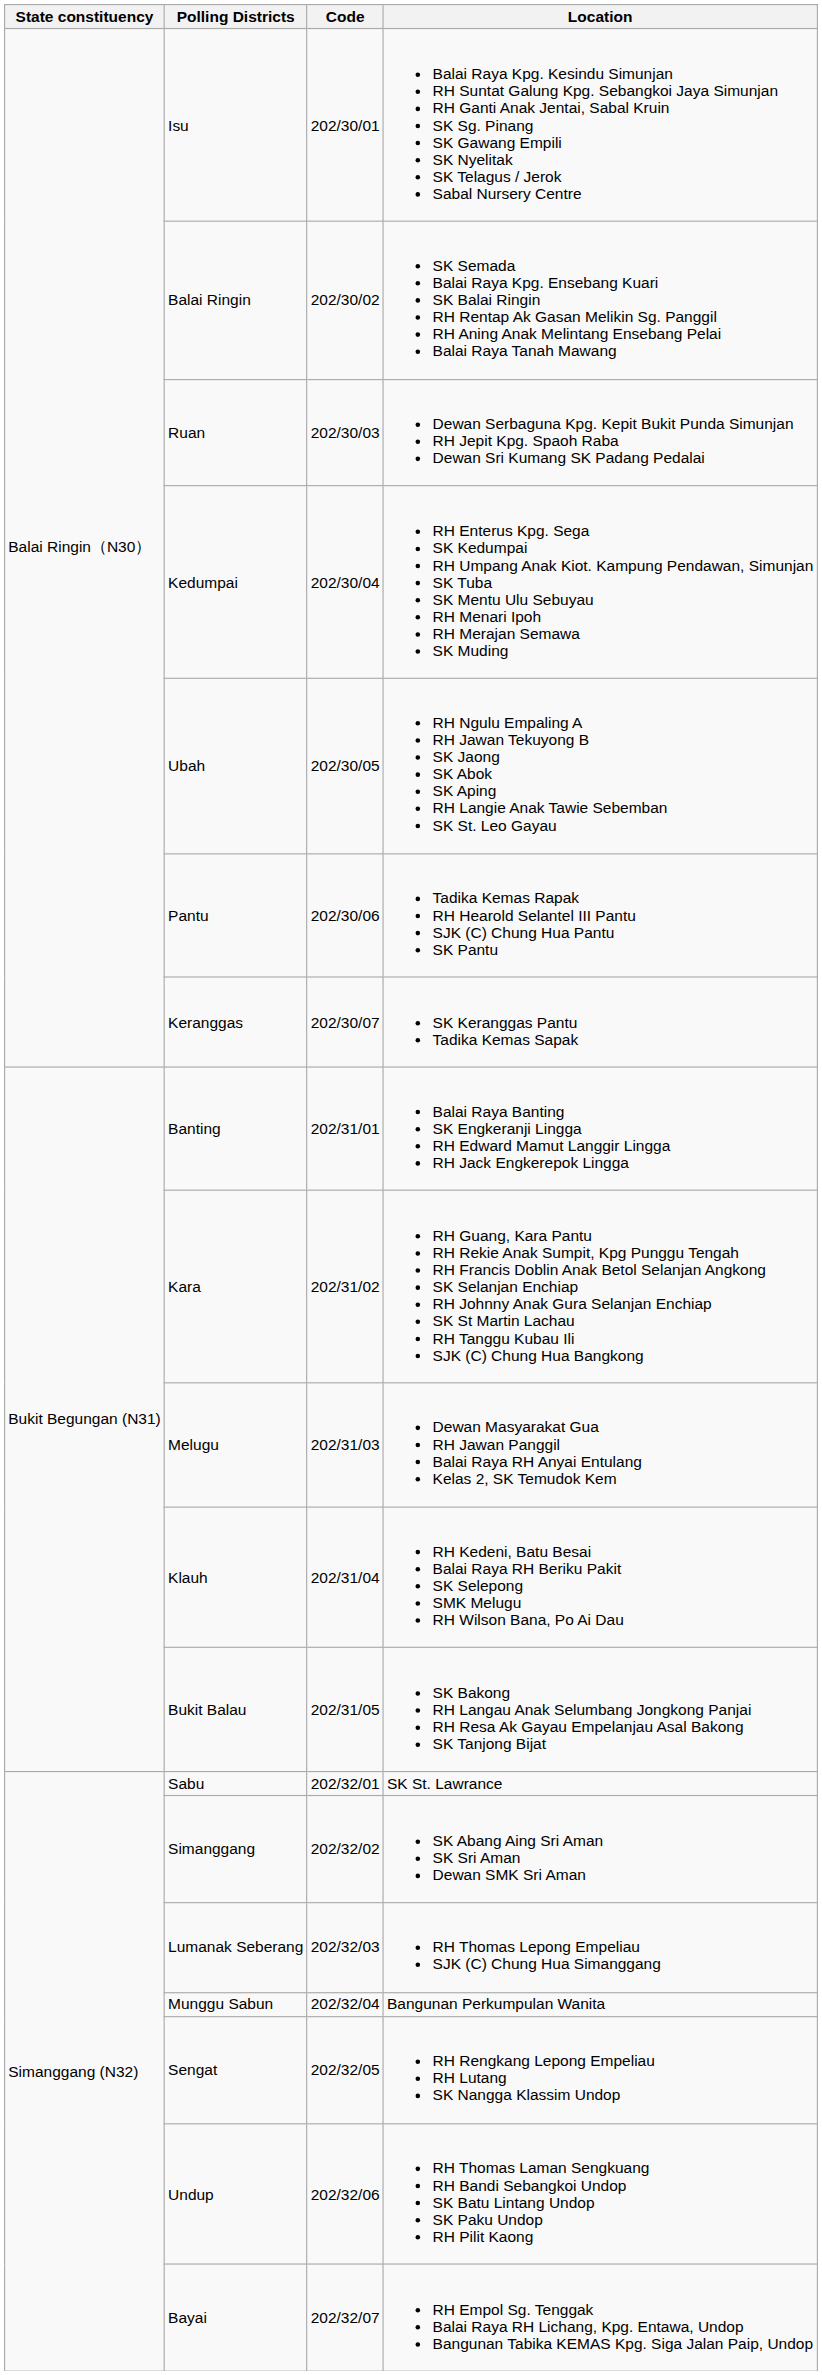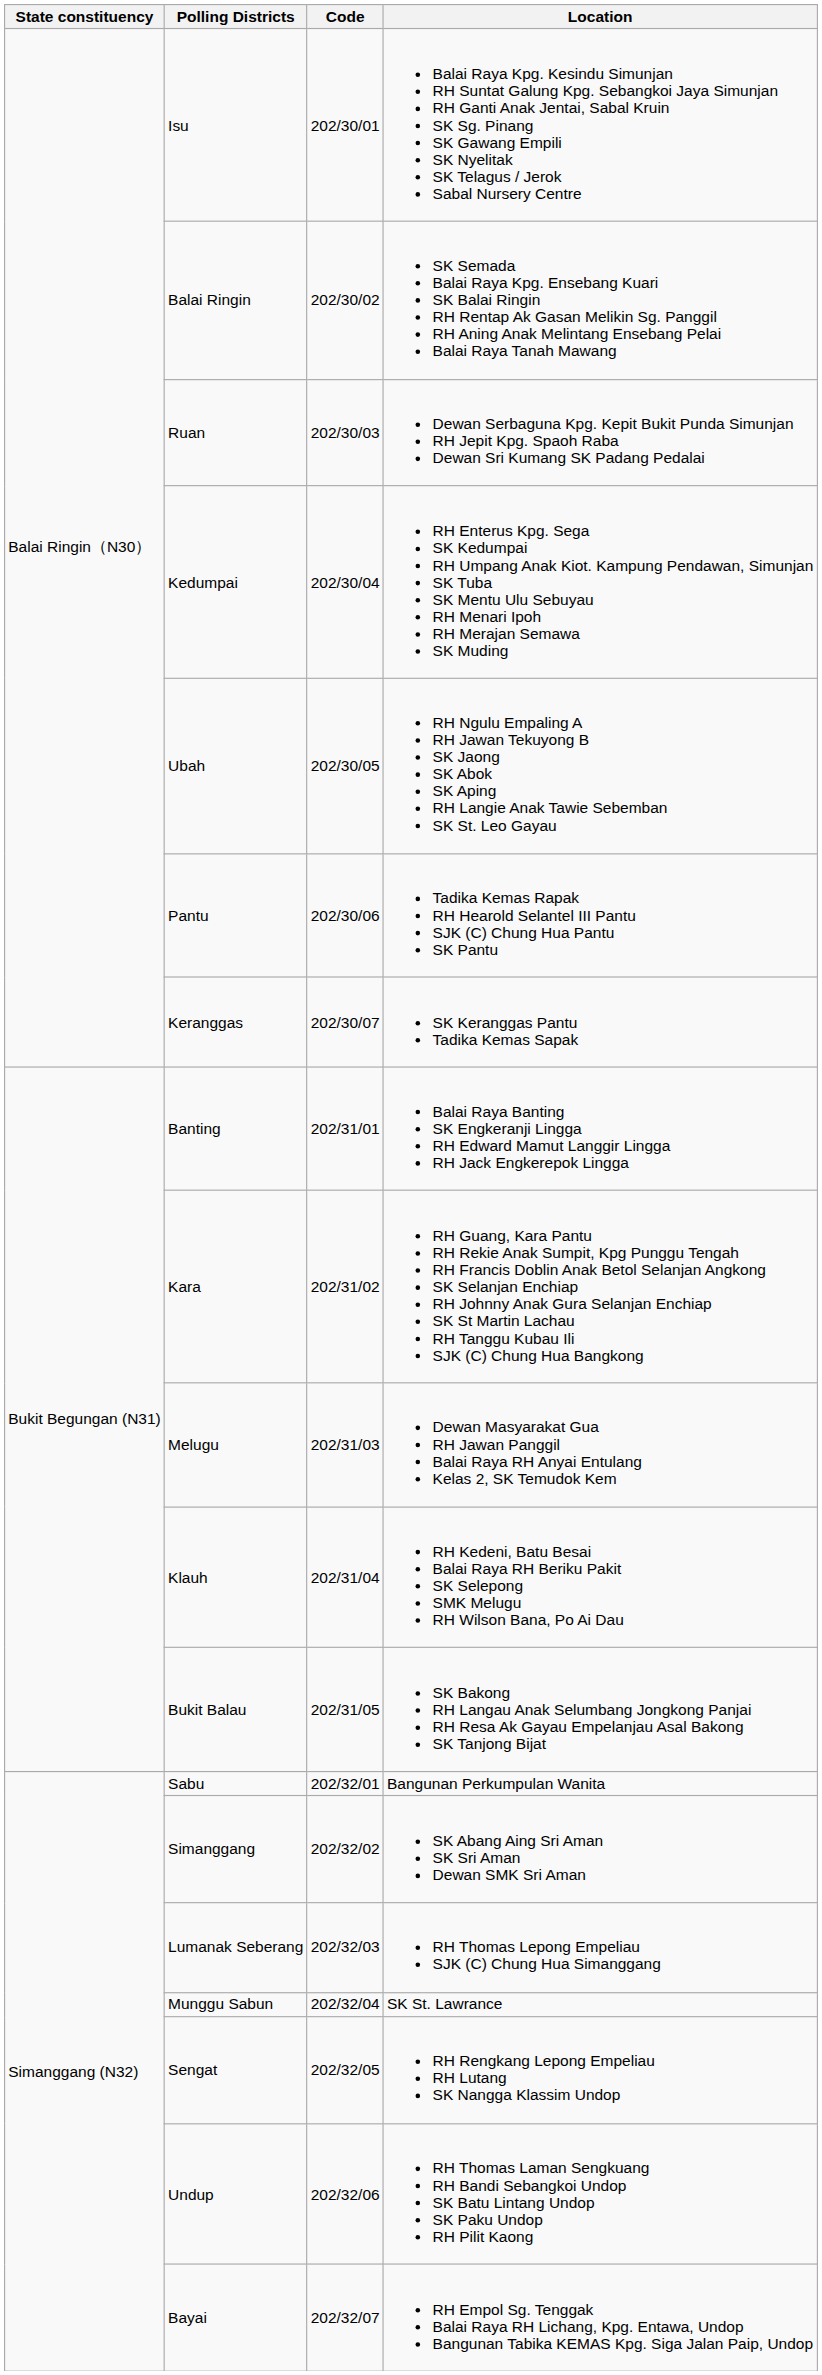Sabu | Location: SK St. Lawrance -> Bangunan Perkumpulan Wanita
Munggu Sabun | Location: Bangunan Perkumpulan Wanita -> SK St. Lawrance
